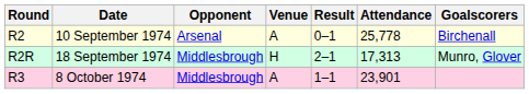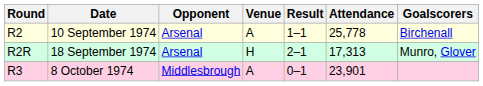10 September 1974 | Result: 0–1 -> 1–1
18 September 1974 | Opponent: Middlesbrough -> Arsenal
8 October 1974 | Result: 1–1 -> 0–1
